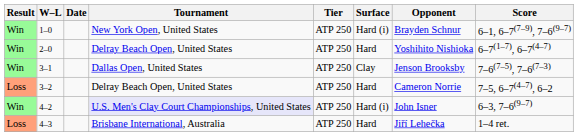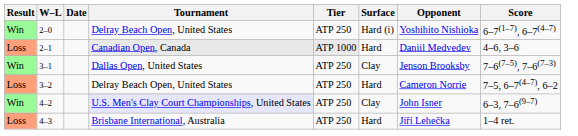- row: Win | 1–0 | New York Open, United States | ATP 250 | Hard (i) | Brayden Schnur | 6–1, 6–7(7–9), 7–6(9–7)
2–0 | Surface: Hard -> Hard (i)
+ row: Loss | 2–1 | Canadian Open, Canada | ATP 1000 | Hard | Daniil Medvedev | 4–6, 3–6
4–2 | Surface: Hard (i) -> Clay
